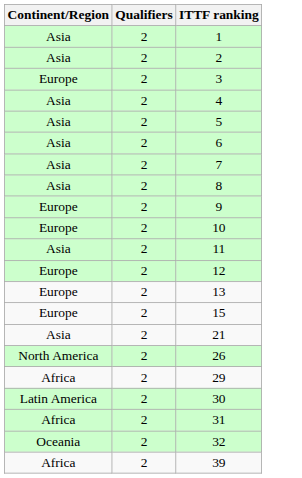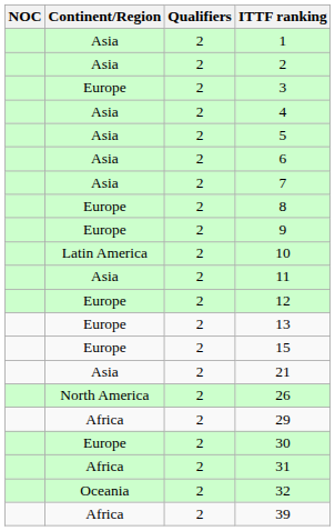+ column: NOC
8 | Continent/Region: Asia -> Europe
10 | Continent/Region: Europe -> Latin America
30 | Continent/Region: Latin America -> Europe
